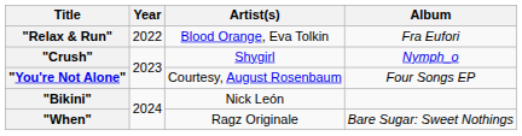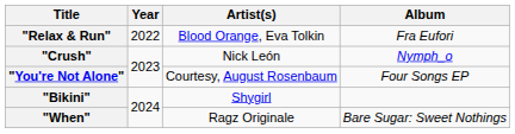"Crush" | Artist(s): Shygirl -> Nick León
"Bikini" | Artist(s): Nick León -> Shygirl
